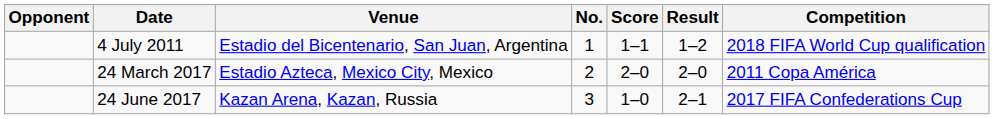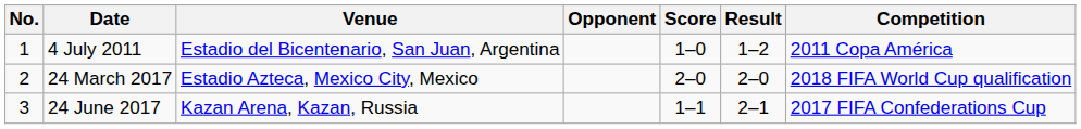columns swapped: No. <-> Opponent
4 July 2011 | Score: 1–1 -> 1–0
4 July 2011 | Competition: 2018 FIFA World Cup qualification -> 2011 Copa América
24 March 2017 | Competition: 2011 Copa América -> 2018 FIFA World Cup qualification
24 June 2017 | Score: 1–0 -> 1–1
